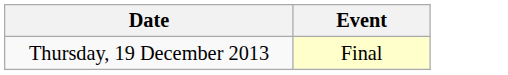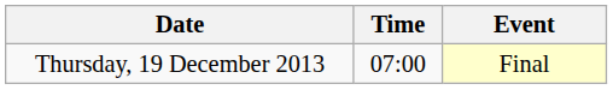+ column: Time | 07:00
